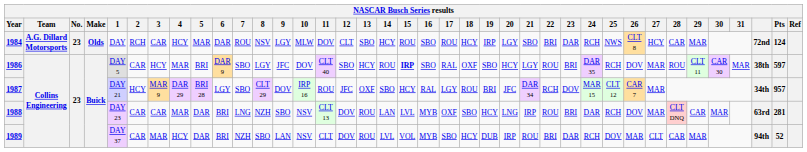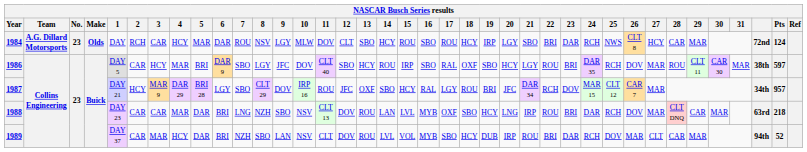1986 | 15: bold -> normal
1988 | Pts: 281 -> 218
